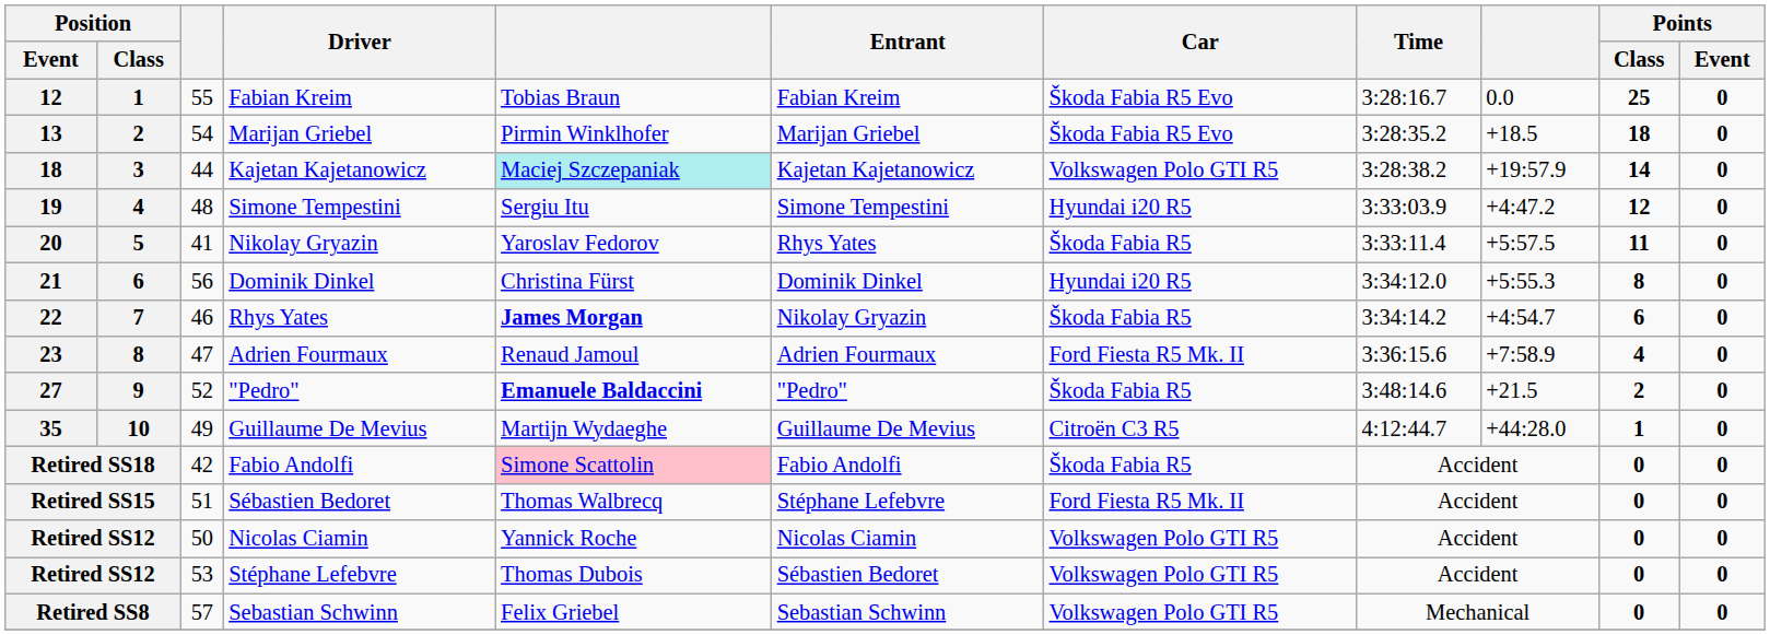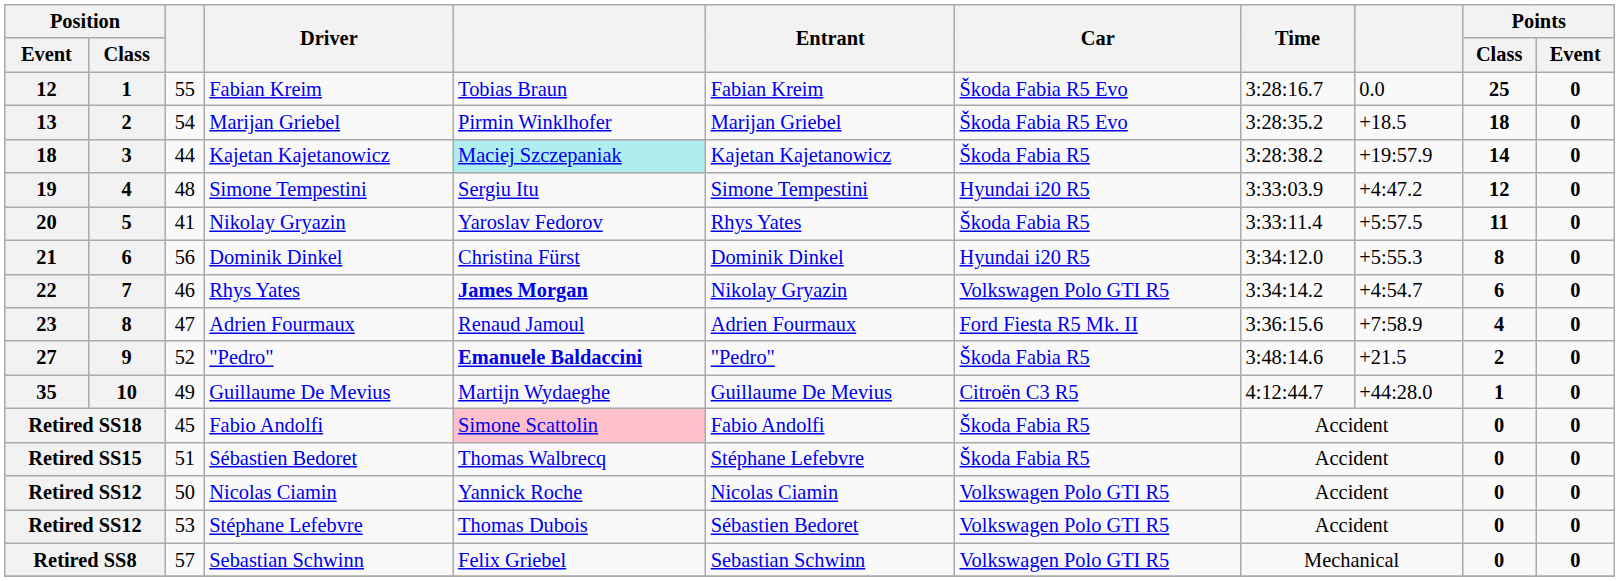3 | Car: Volkswagen Polo GTI R5 -> Škoda Fabia R5
7 | Car: Škoda Fabia R5 -> Volkswagen Polo GTI R5
Retired SS18 | column 3: 42 -> 45
Retired SS15 | Car: Ford Fiesta R5 Mk. II -> Škoda Fabia R5
